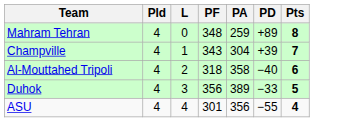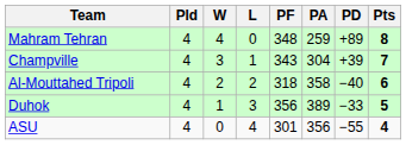+ column: W | 4 | 3 | 2 | 1 | 0
